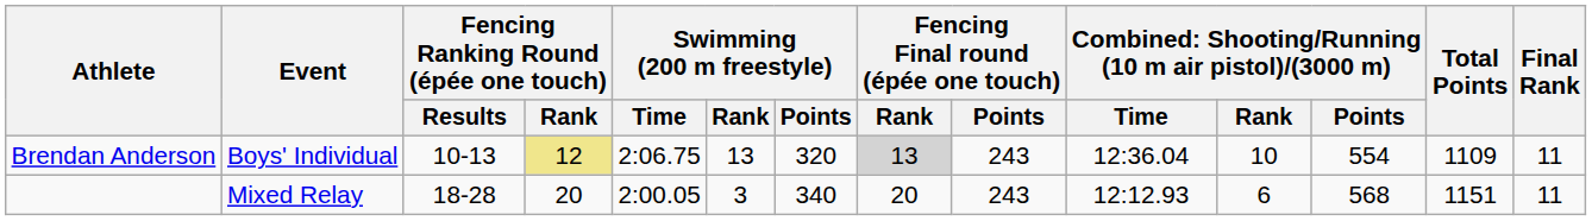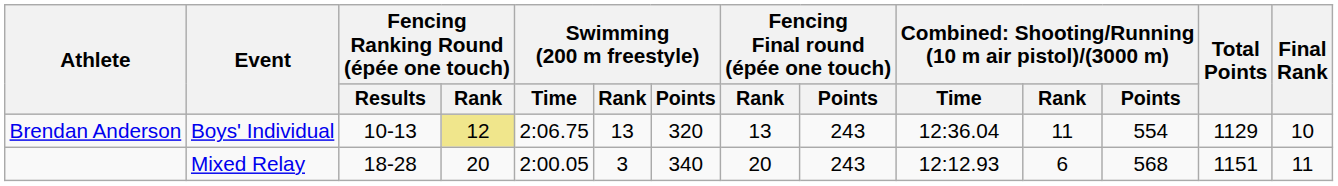Brendan Anderson | Fencing Final round (épée one touch) / Rank: lightgrey background -> no background
Brendan Anderson | column 11: 10 -> 11
Brendan Anderson | Total Points: 1109 -> 1129
Brendan Anderson | Final Rank: 11 -> 10
